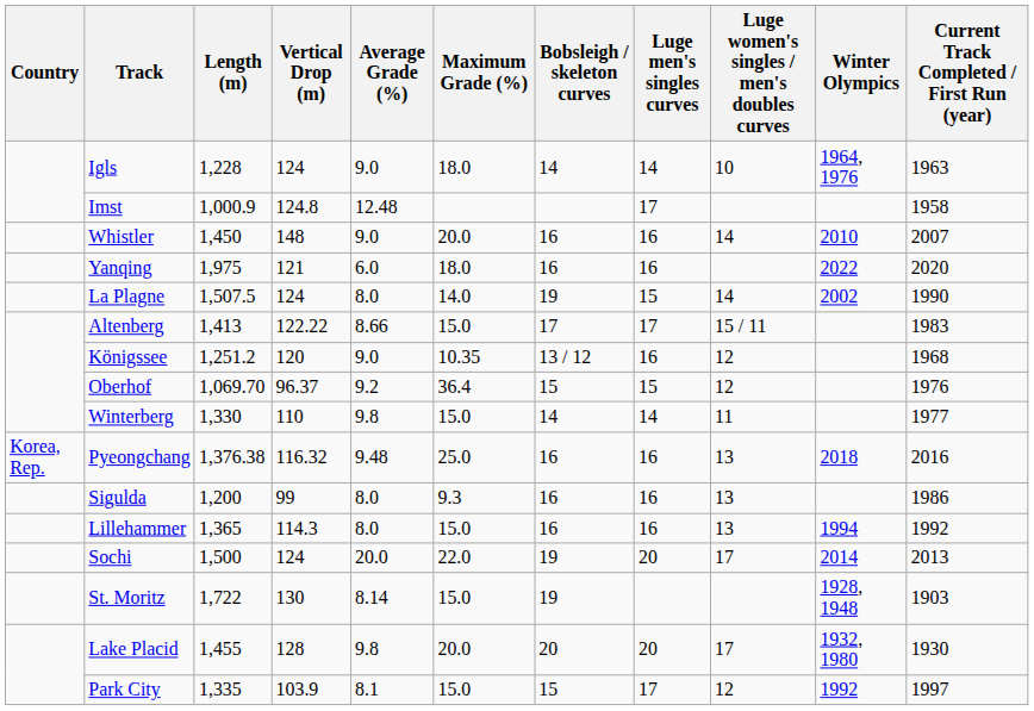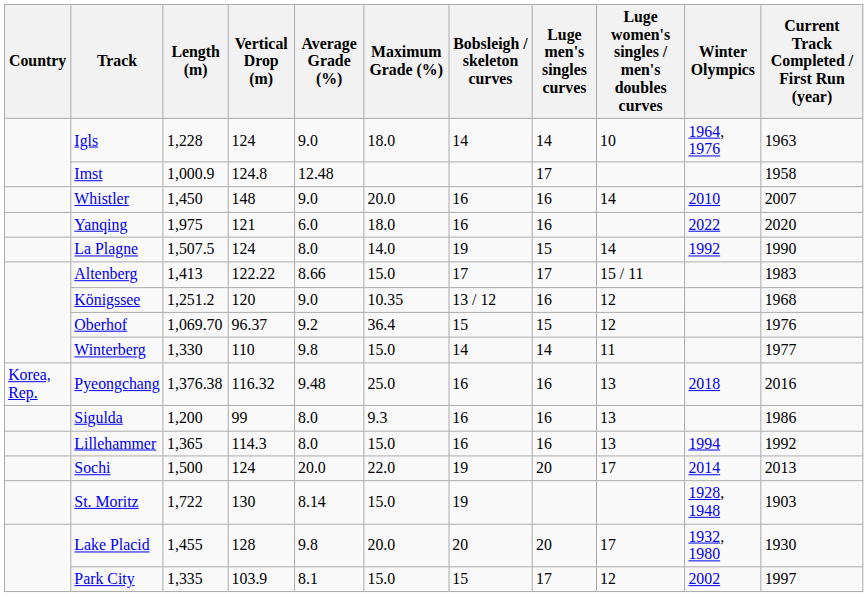La Plagne | Winter Olympics: 2002 -> 1992
Park City | Winter Olympics: 1992 -> 2002
